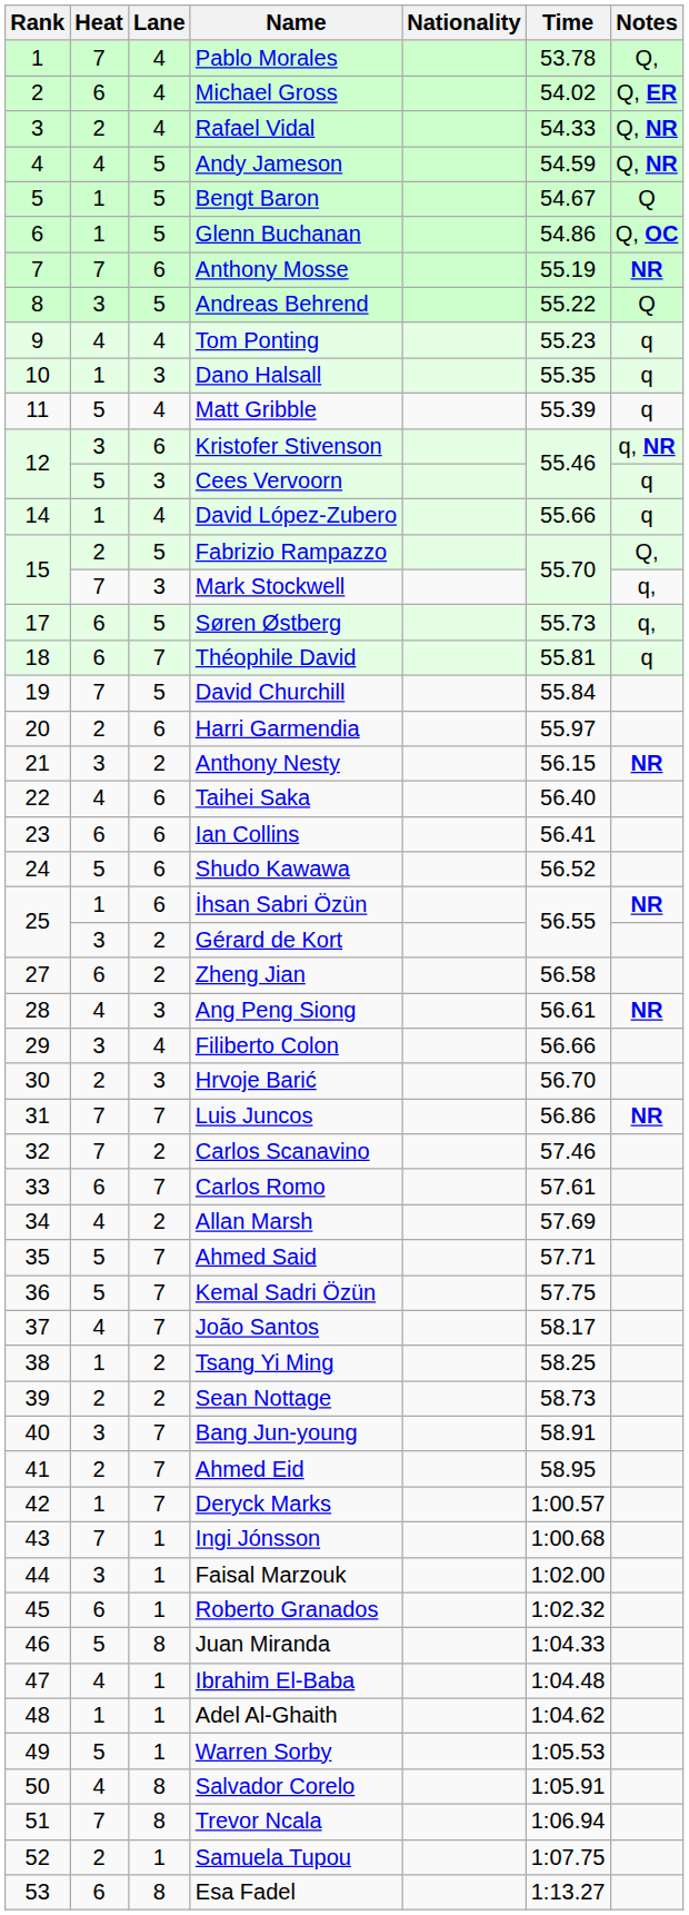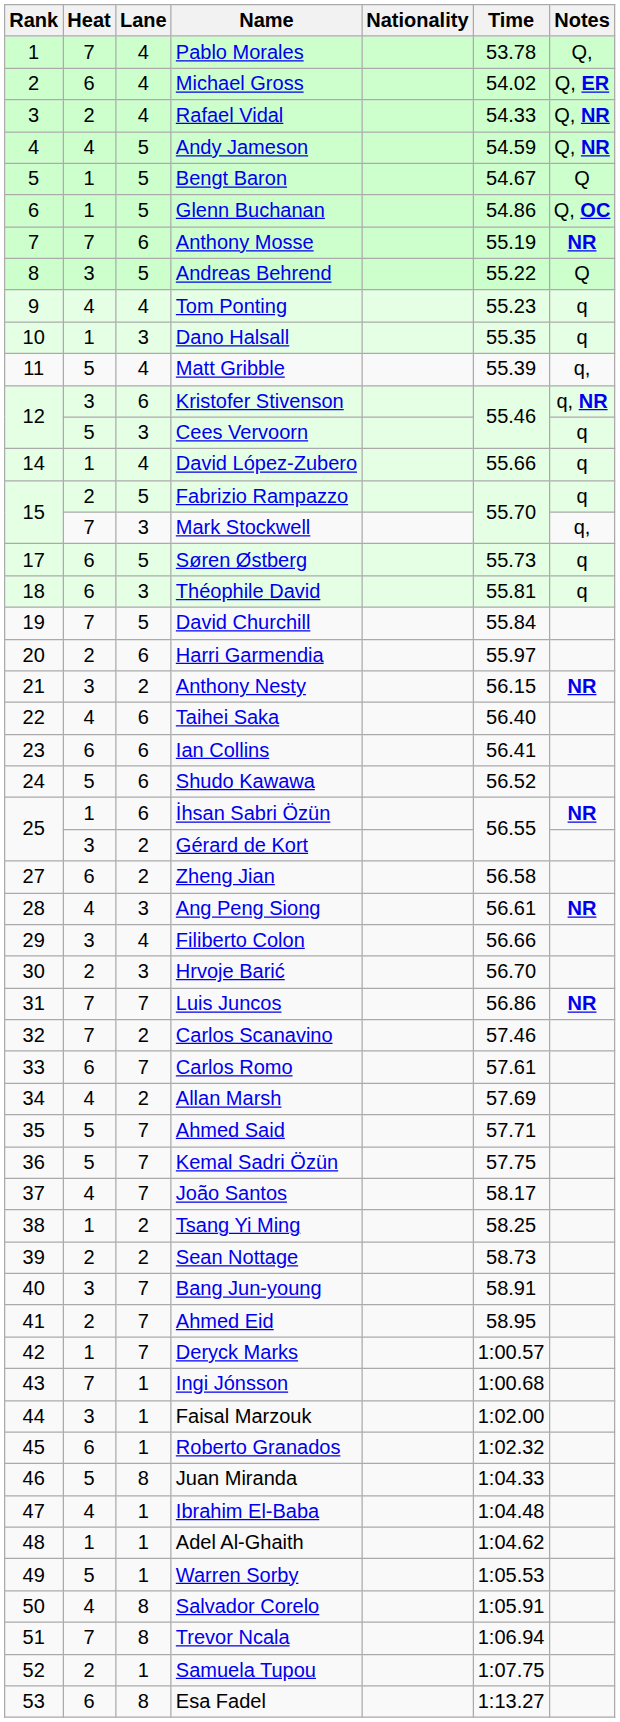Matt Gribble | Notes: q -> q,
Fabrizio Rampazzo | Notes: Q, -> q
Søren Østberg | Notes: q, -> q
Théophile David | Lane: 7 -> 3
